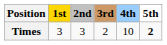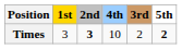columns swapped: 3rd <-> 4th
Times | 2nd: normal -> bold
